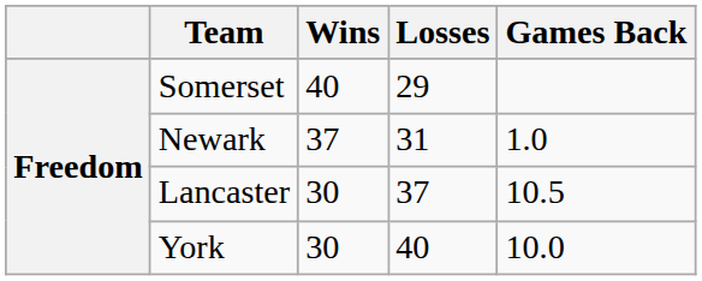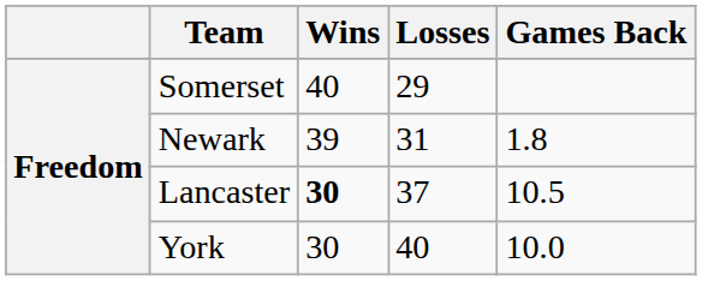Newark | Wins: 37 -> 39
Newark | Games Back: 1.0 -> 1.8
Lancaster | Wins: normal -> bold
